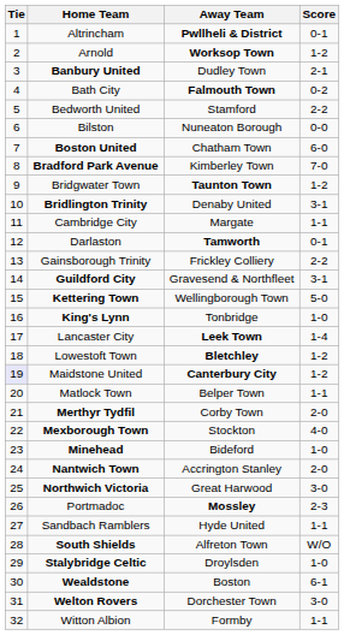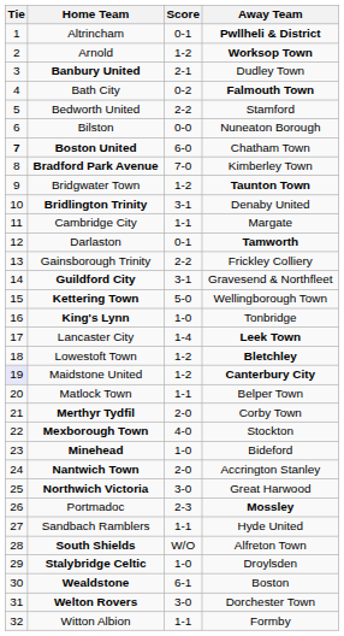columns swapped: Score <-> Away Team
Boston United | Tie: normal -> bold
